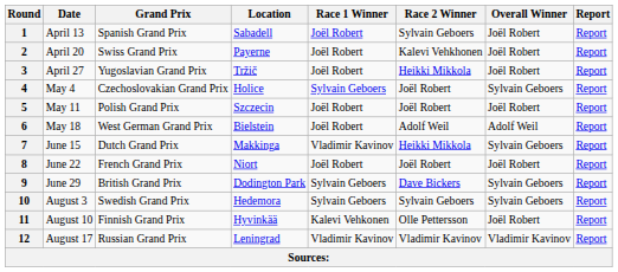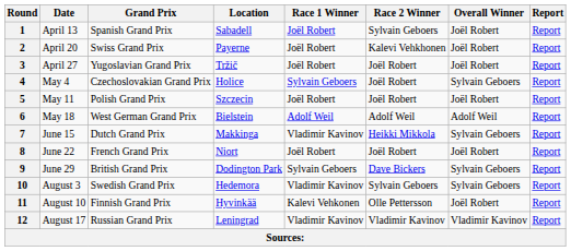3 | Race 2 Winner: Heikki Mikkola -> Joël Robert
6 | Race 1 Winner: Joël Robert -> Adolf Weil
10 | Race 1 Winner: Sylvain Geboers -> Vladimir Kavinov
